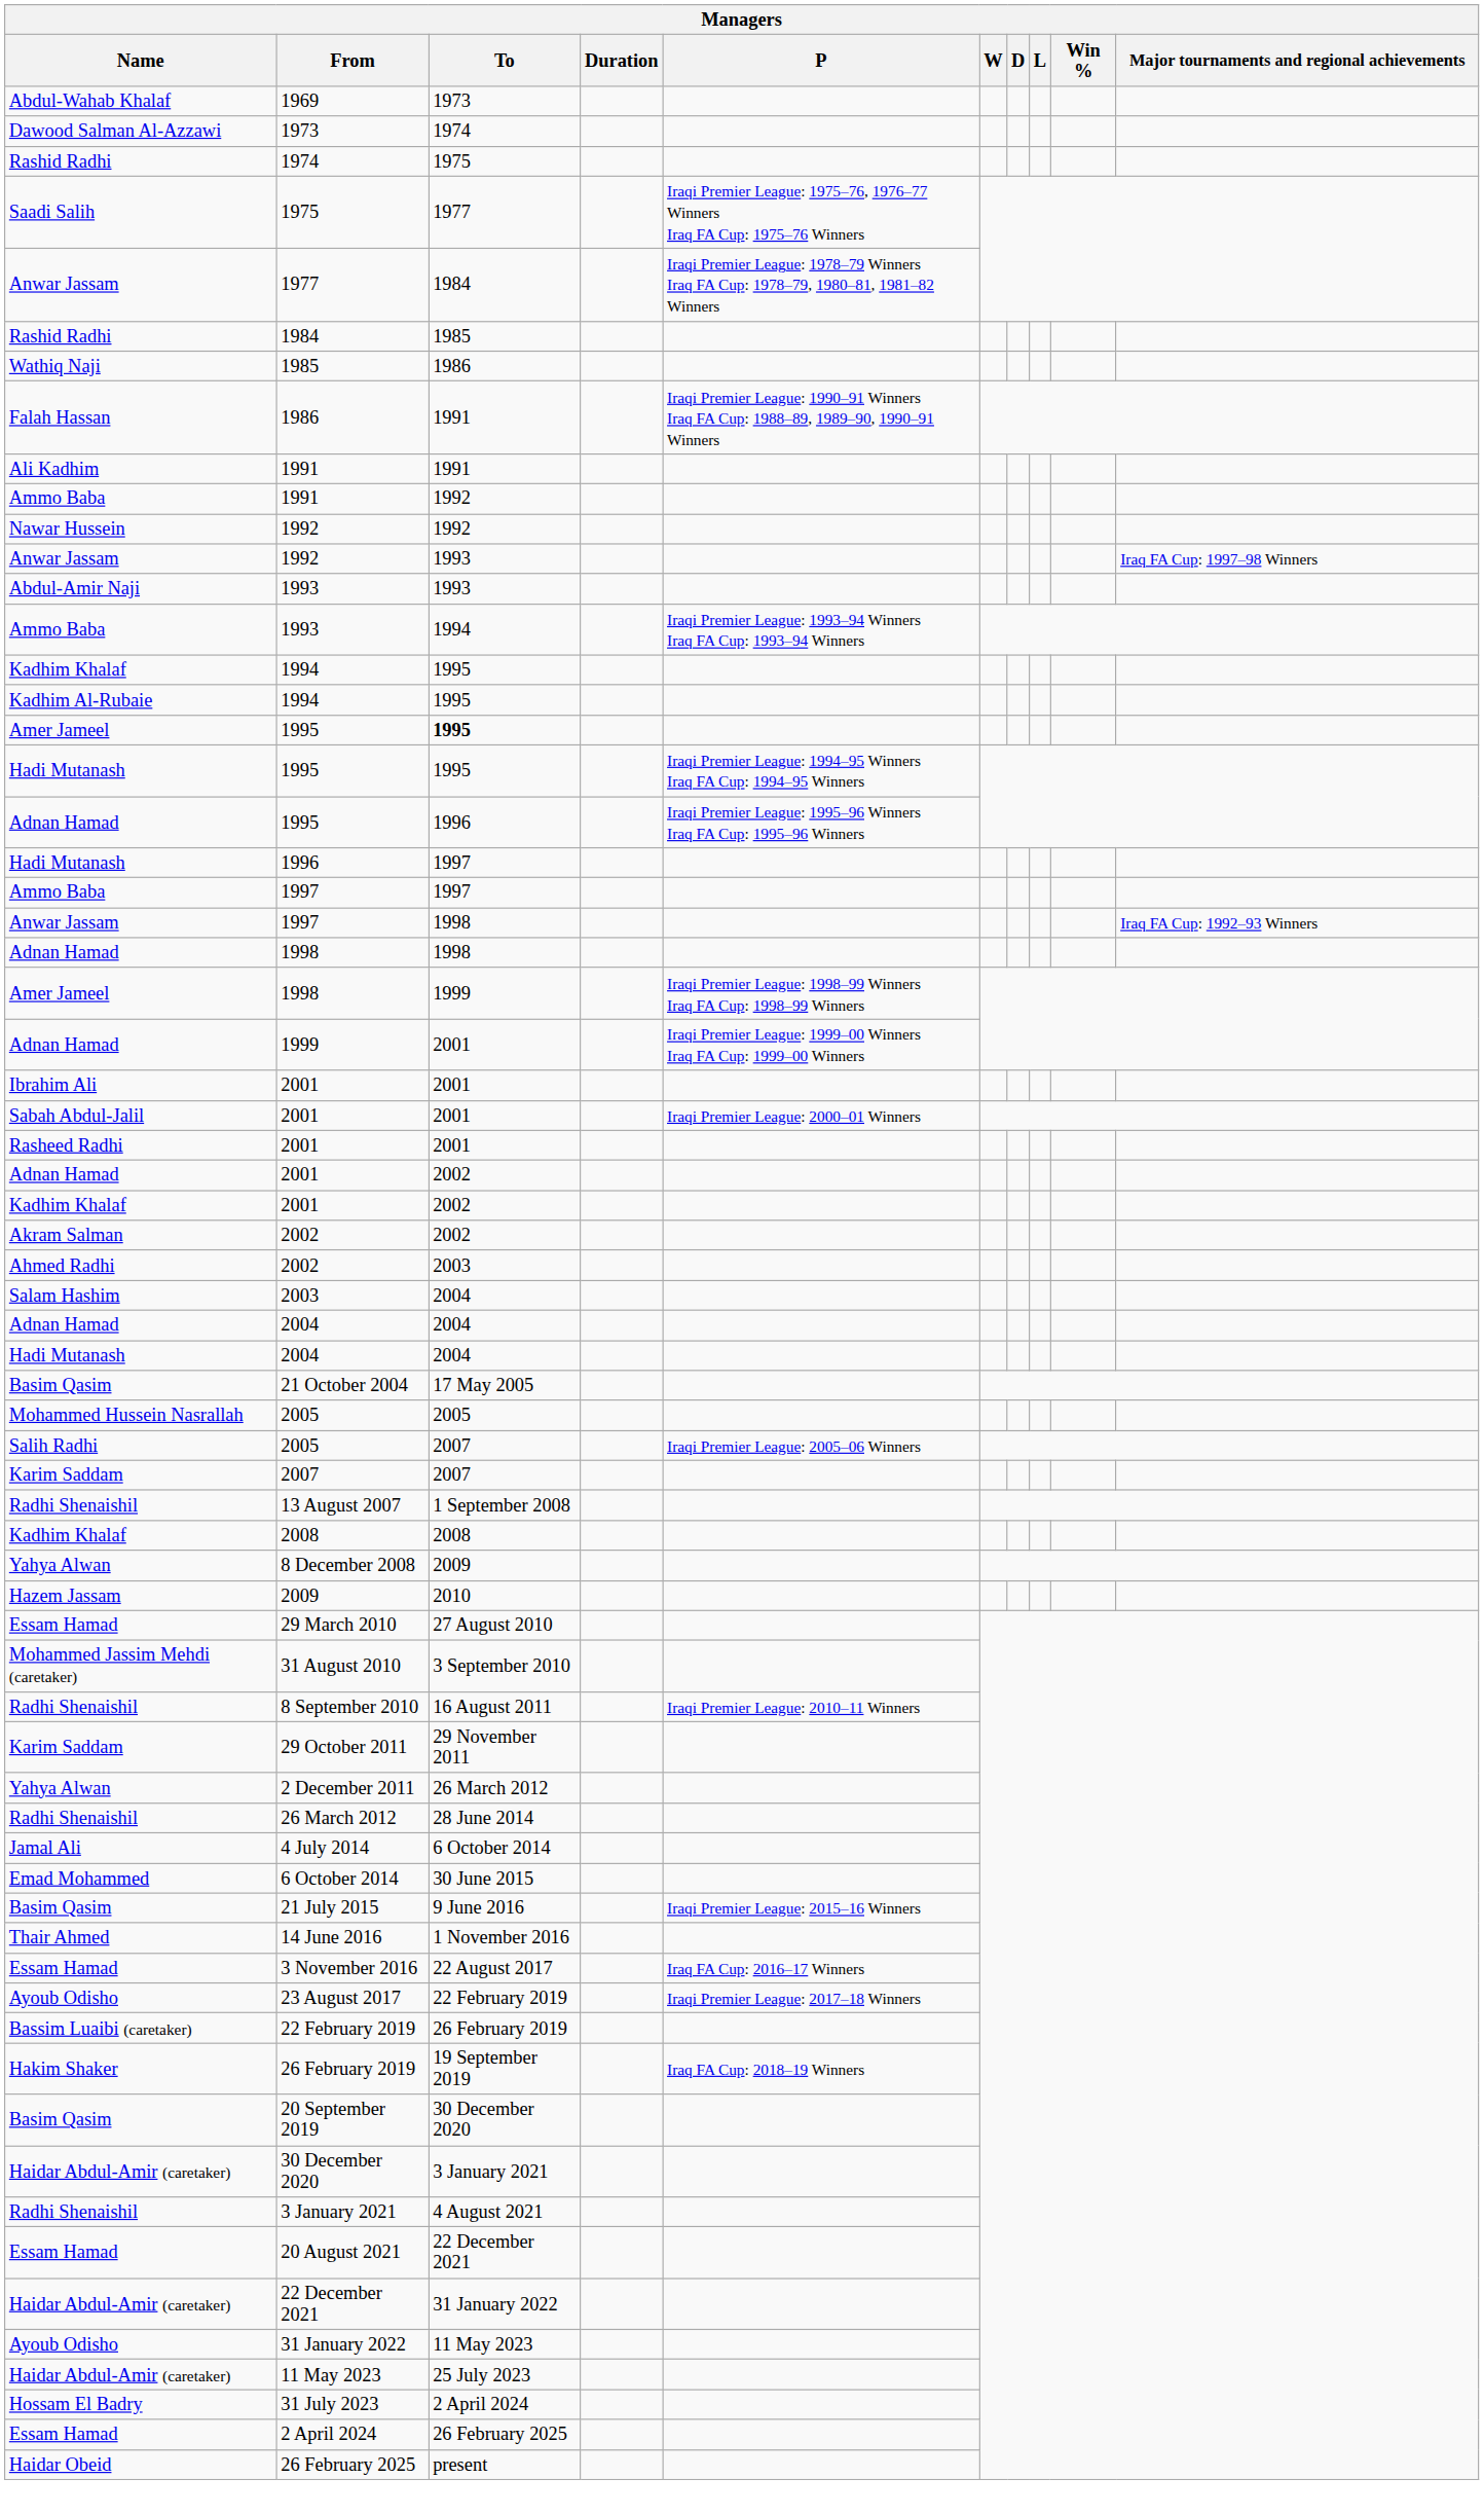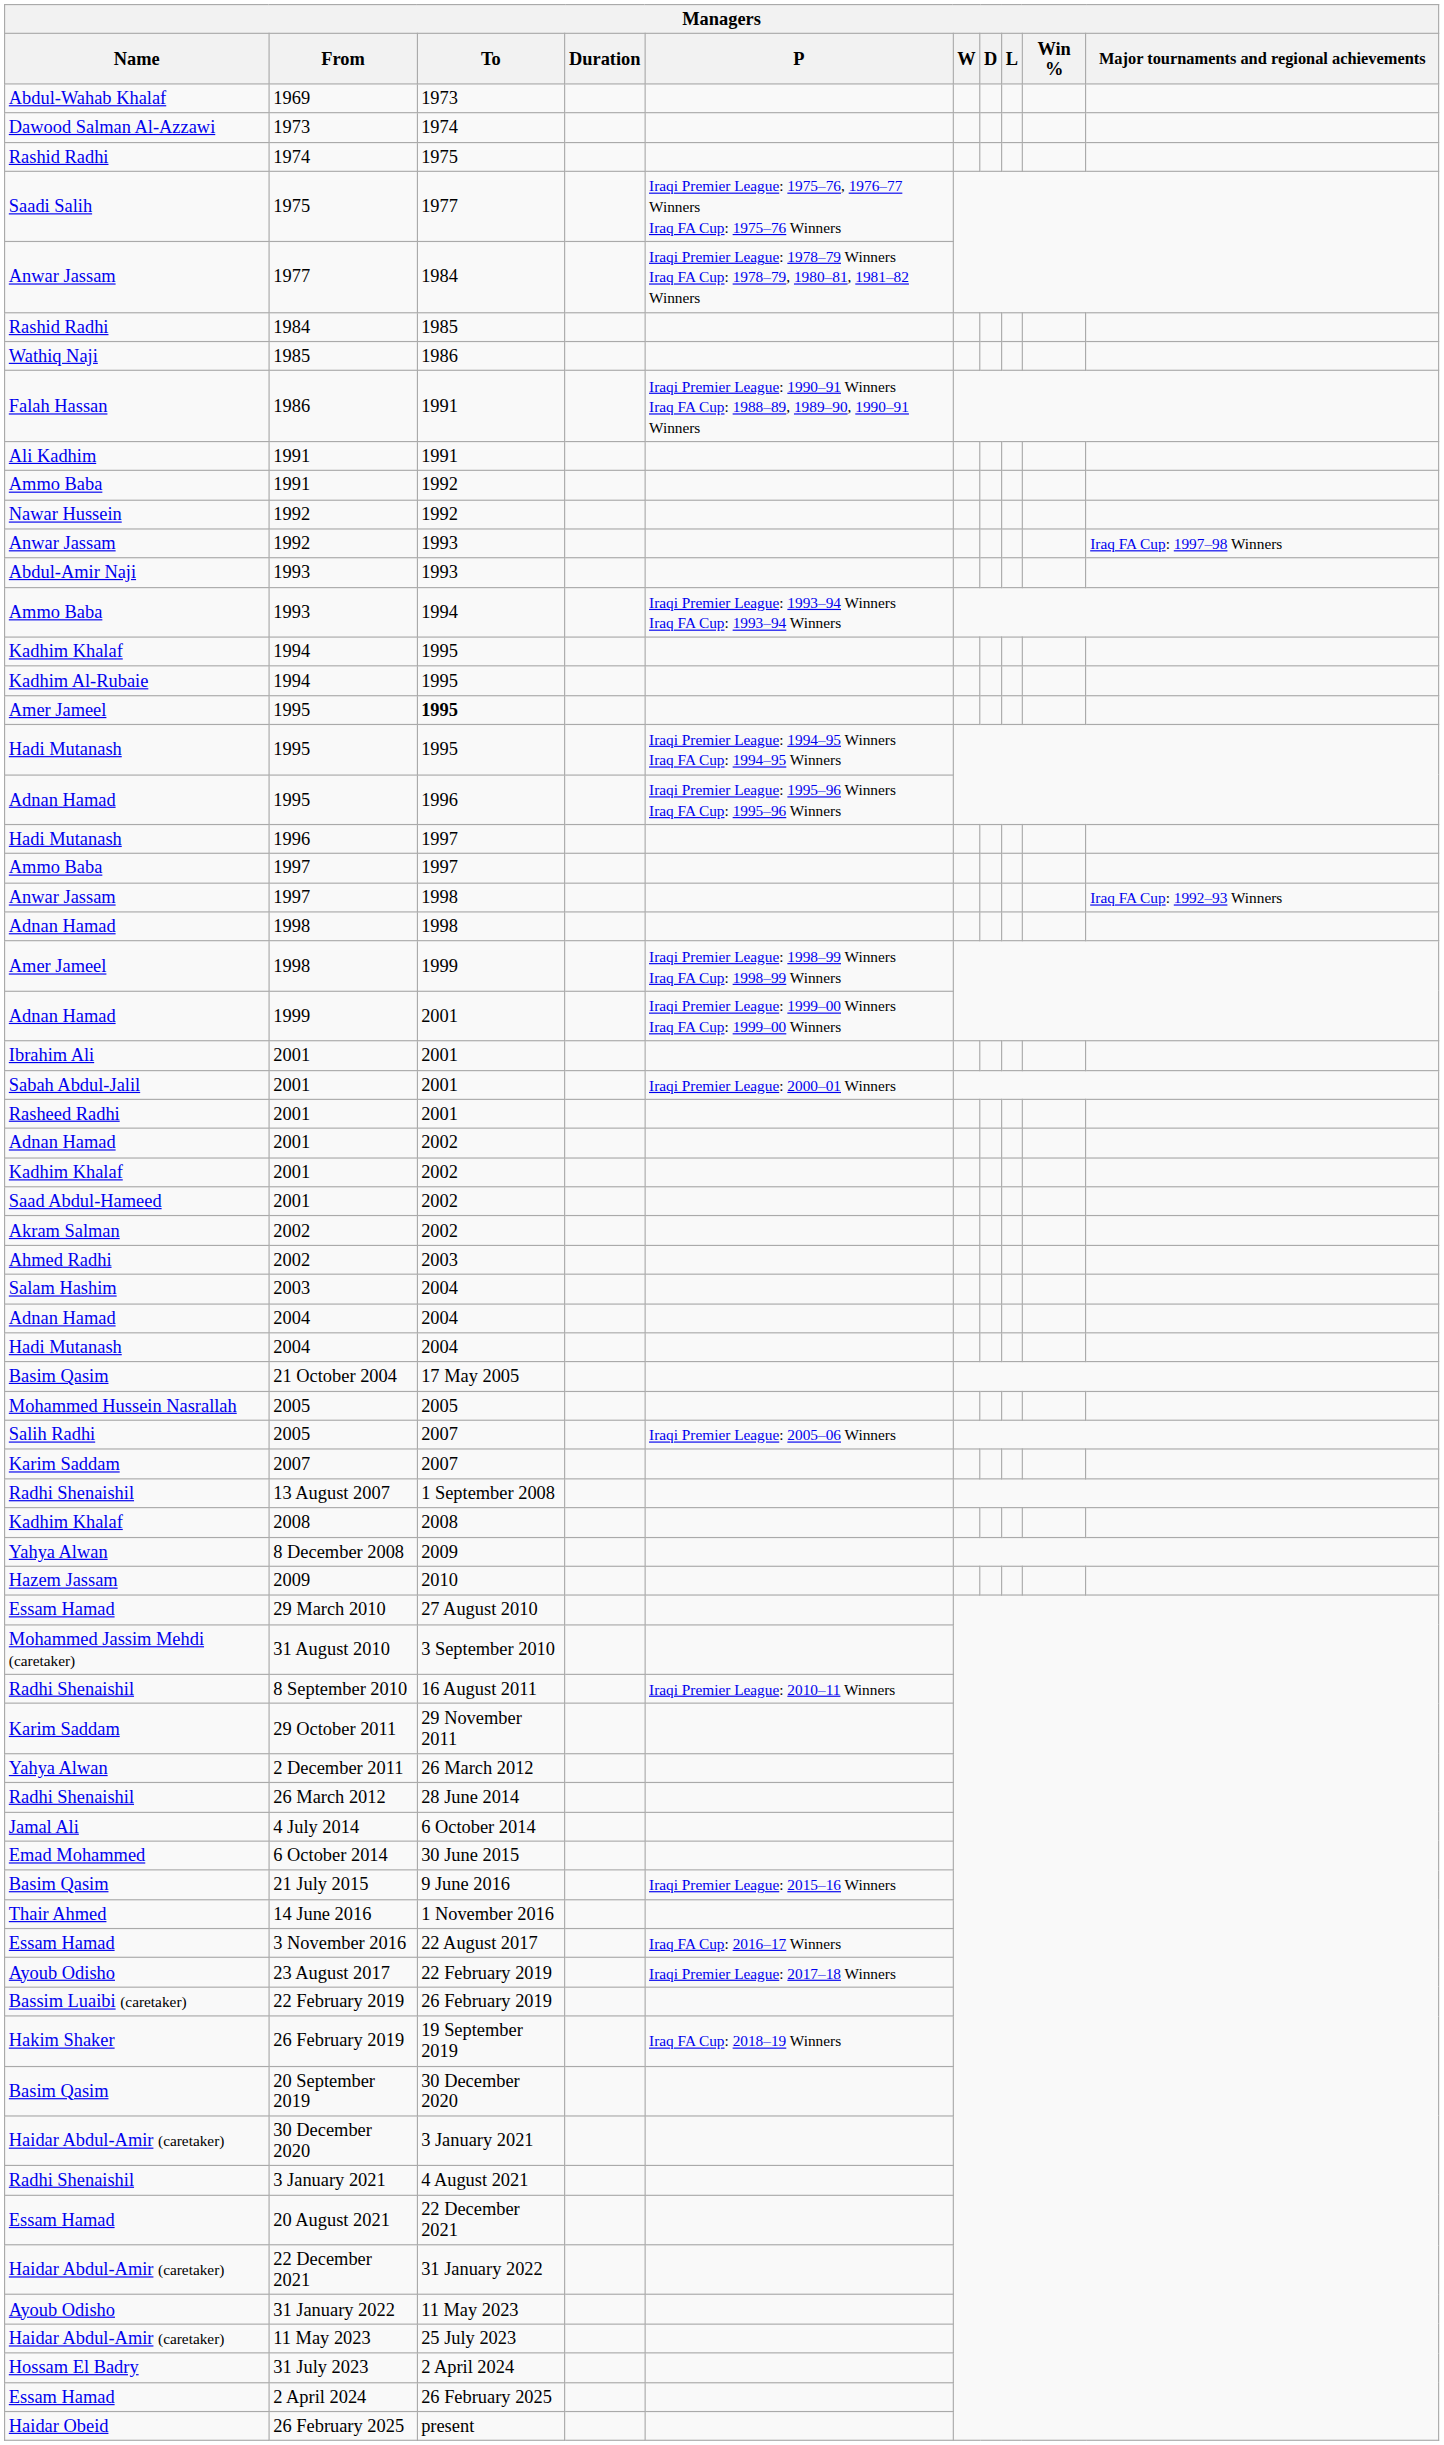+ row: Saad Abdul-Hameed | 2001 | 2002
